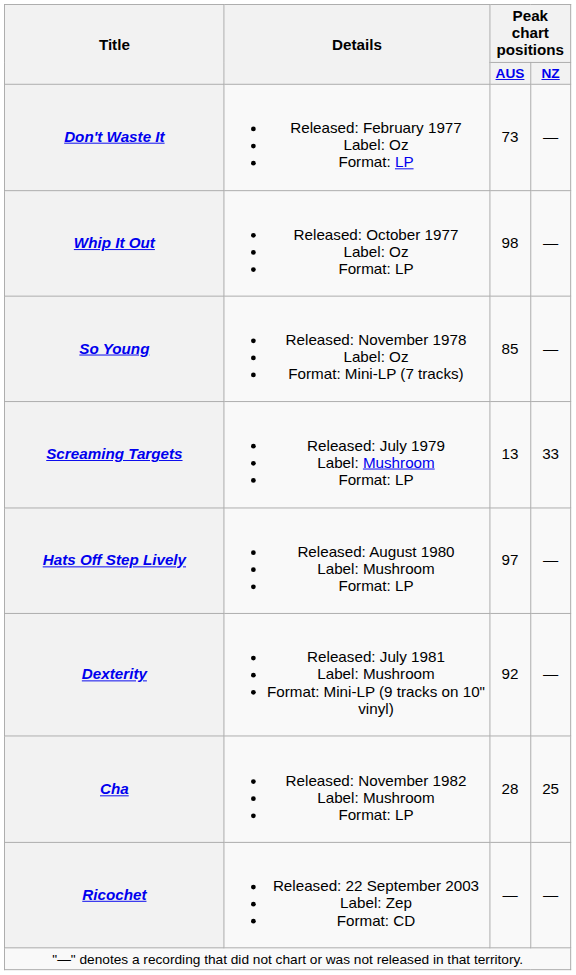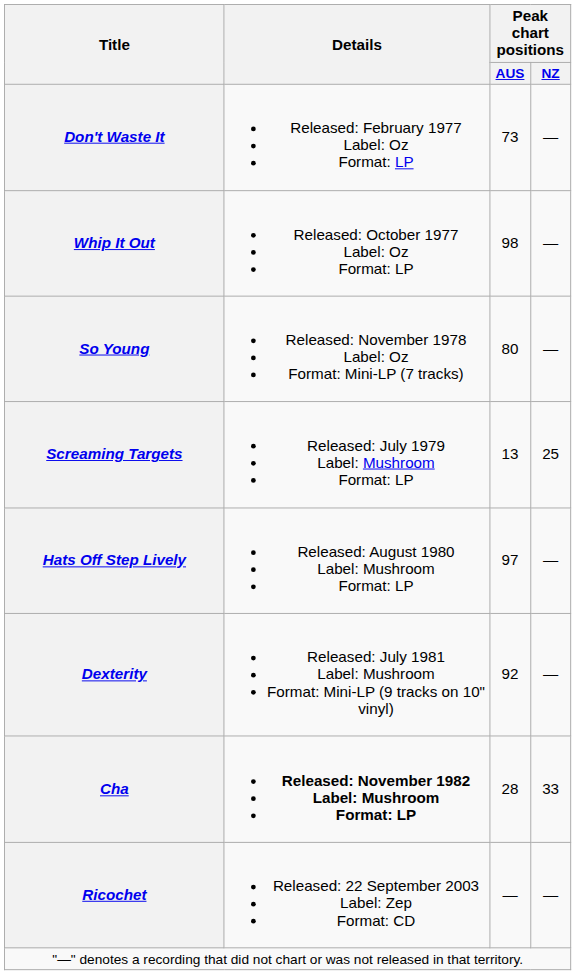So Young | Peak chart positions / AUS: 85 -> 80
Screaming Targets | Peak chart positions / NZ: 33 -> 25
Cha | Details: normal -> bold
Cha | Peak chart positions / NZ: 25 -> 33
